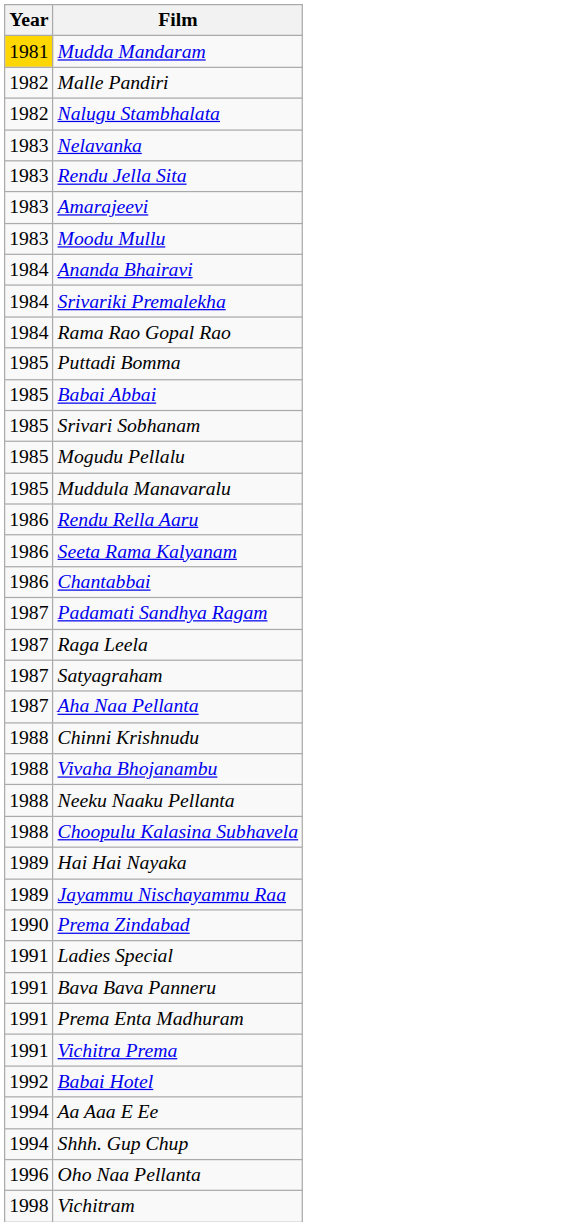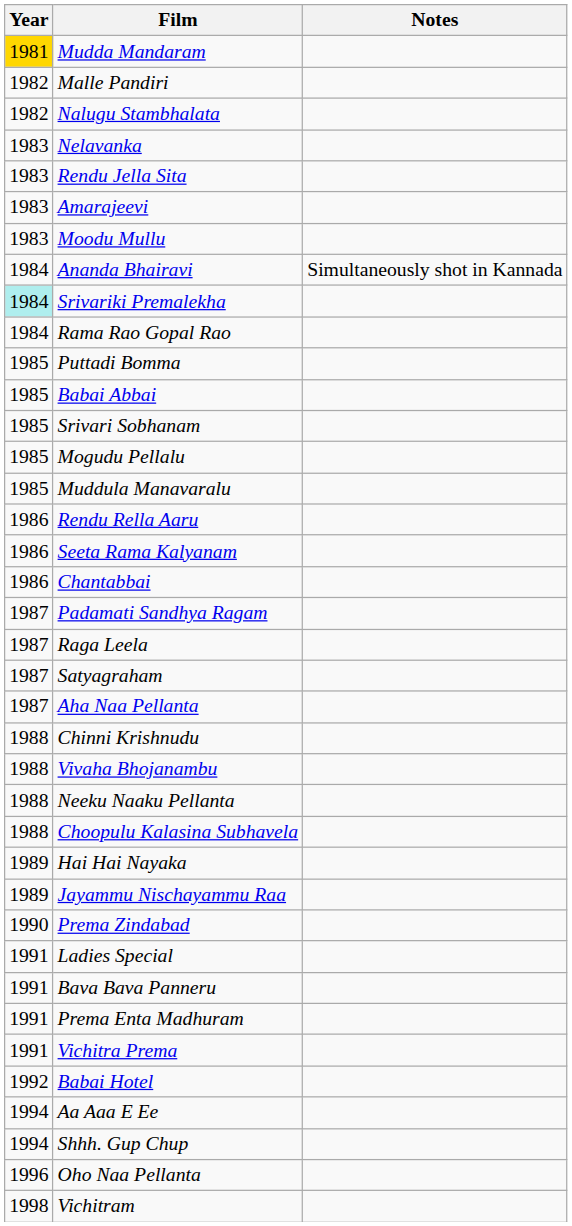+ column: Notes | Simultaneously shot in Kannada
Srivariki Premalekha | Year: no background -> paleturquoise background
